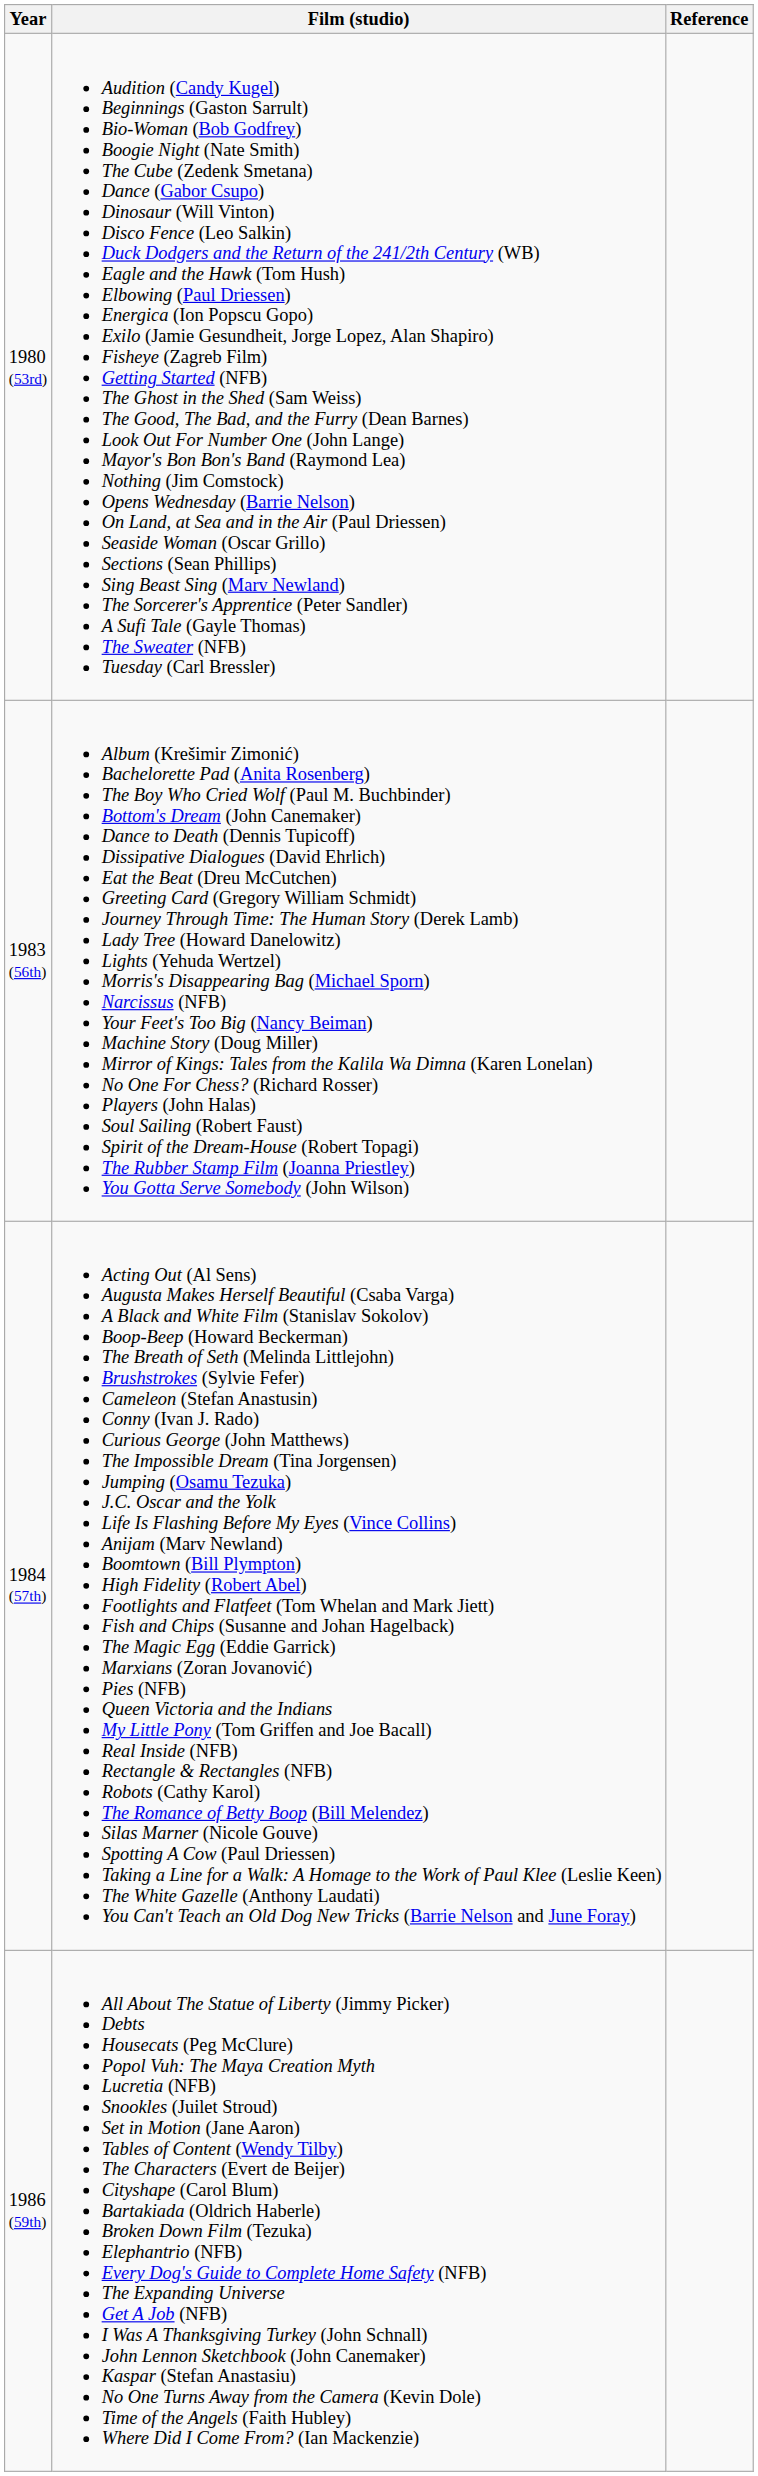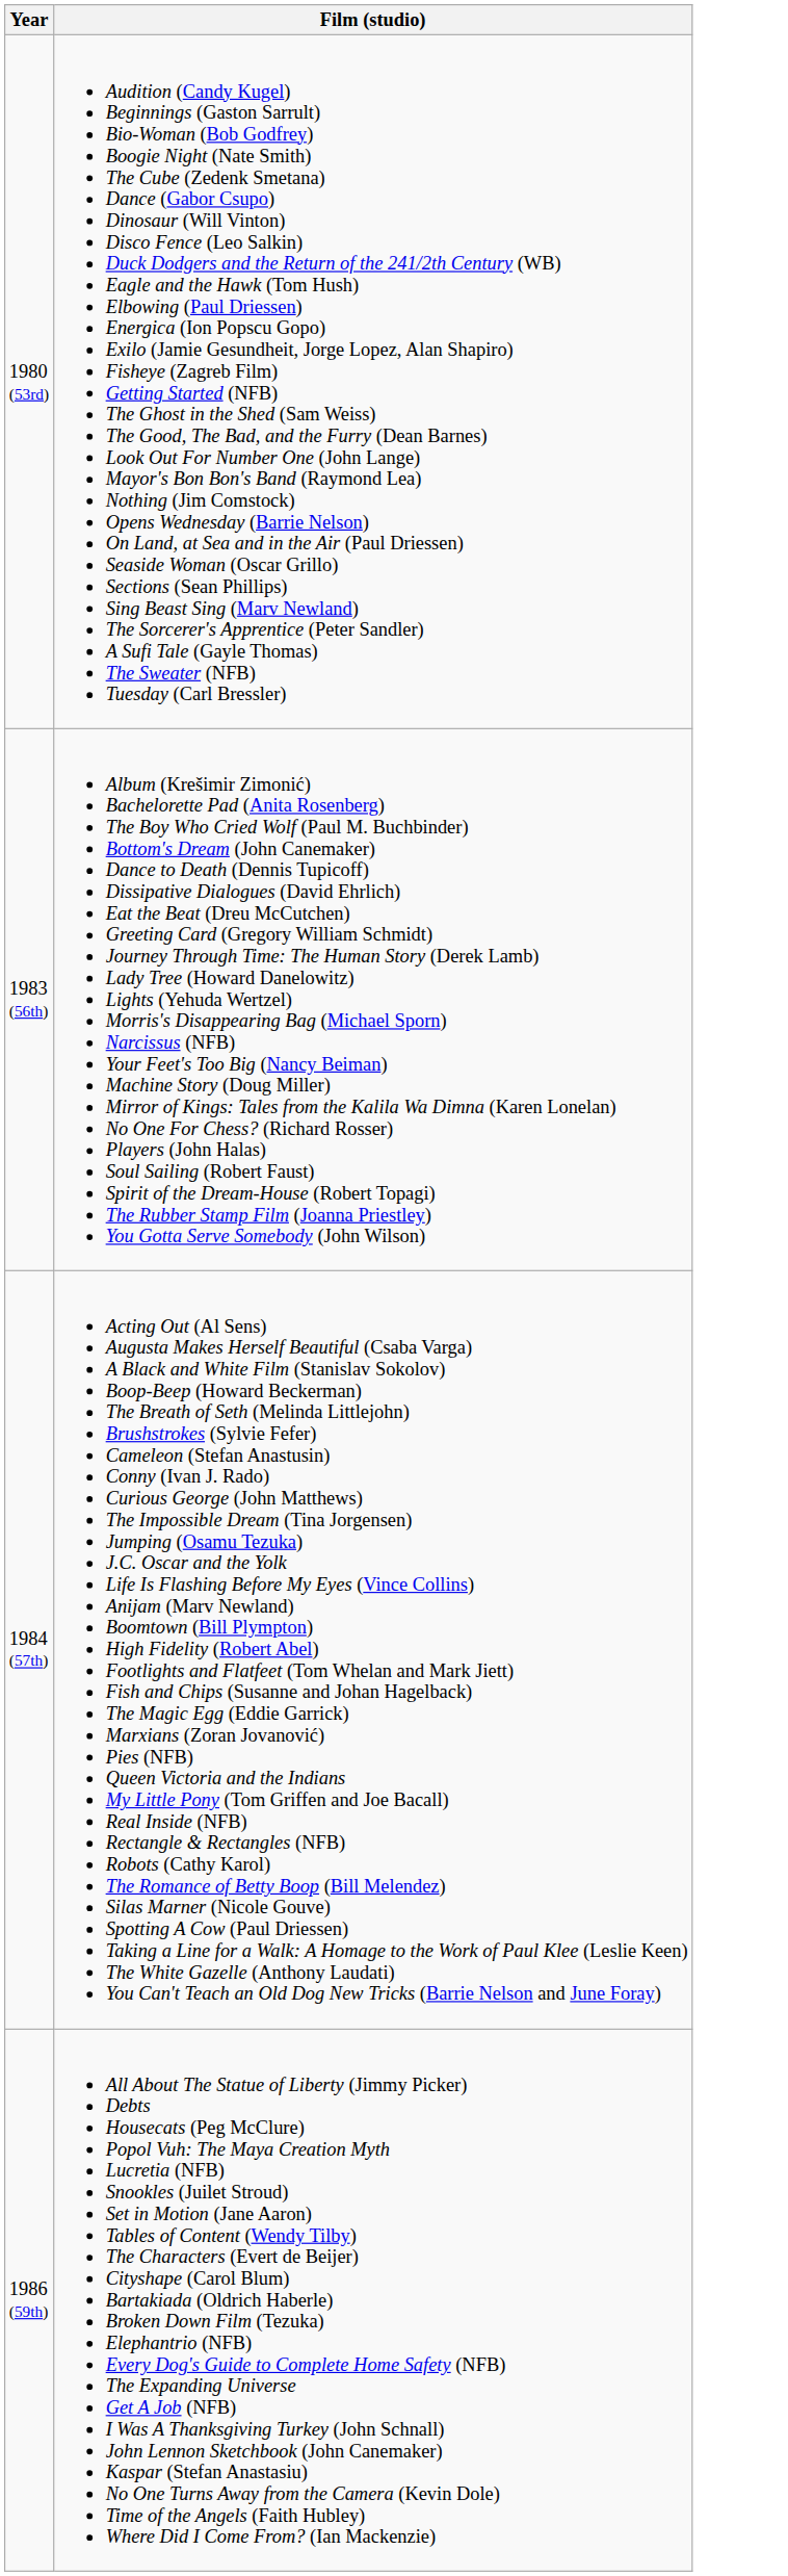- column: Reference
